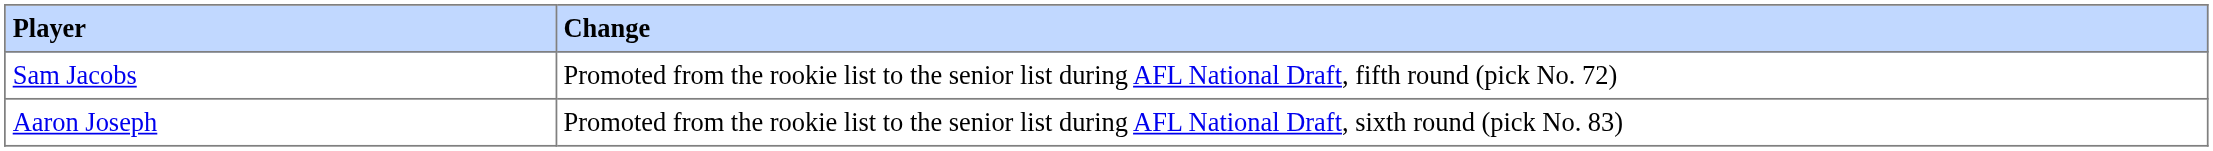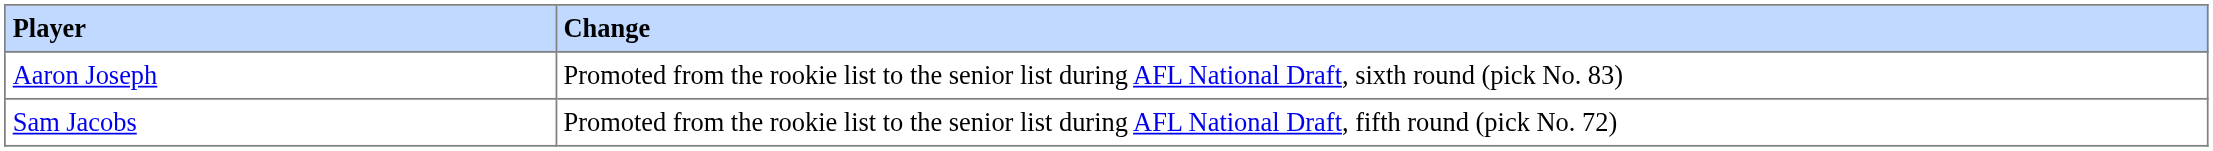rows swapped: Sam Jacobs <-> Aaron Joseph
